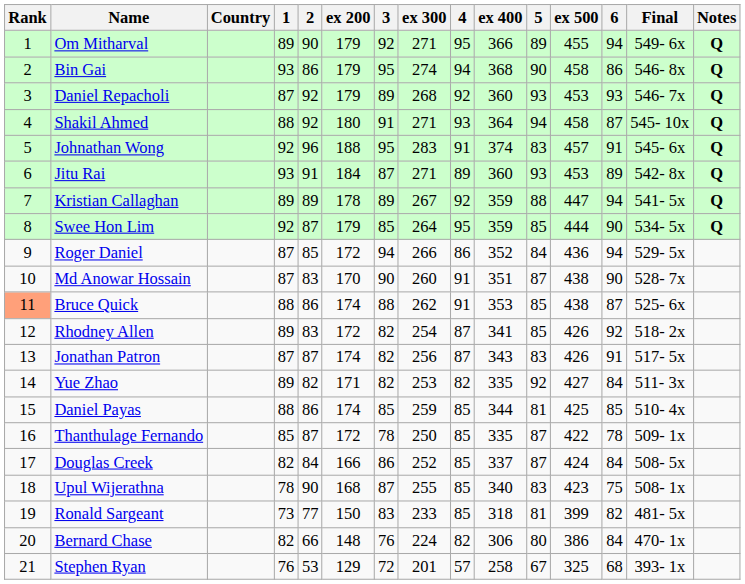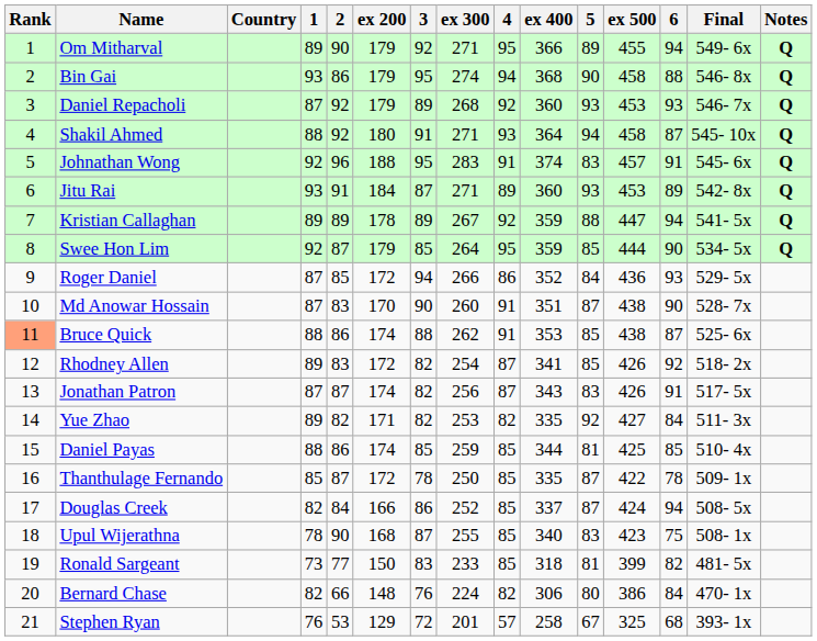Bin Gai | 6: 86 -> 88
Roger Daniel | 6: 94 -> 93
Douglas Creek | 6: 84 -> 94
